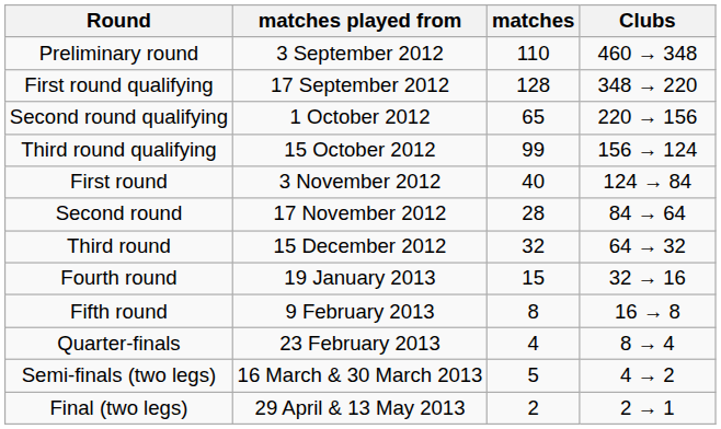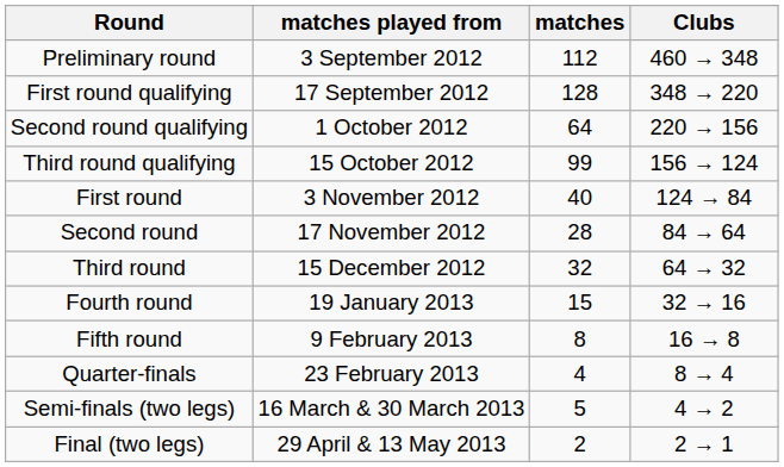Preliminary round | matches: 110 -> 112
Second round qualifying | matches: 65 -> 64
